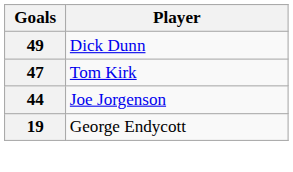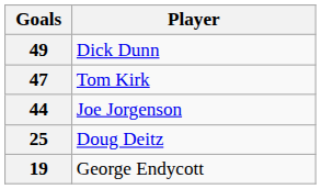+ row: 25 | Doug Deitz
